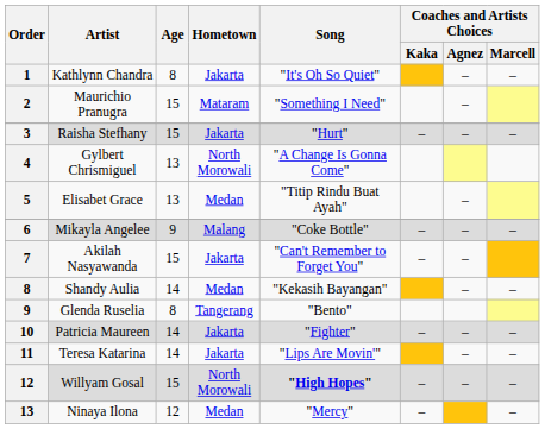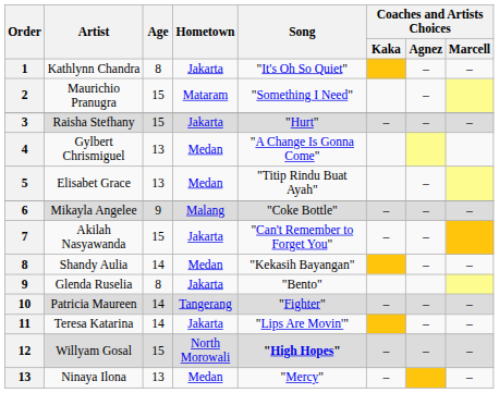Gylbert Chrismiguel | Hometown: North Morowali -> Medan
Glenda Ruselia | Hometown: Tangerang -> Jakarta
Patricia Maureen | Hometown: Jakarta -> Tangerang
Ninaya Ilona | Age: 12 -> 13
